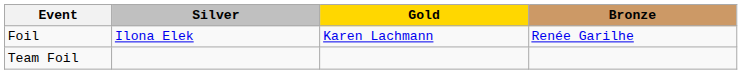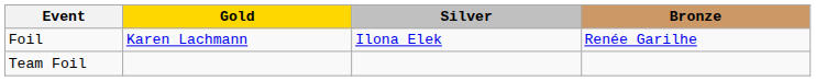columns swapped: Gold <-> Silver
